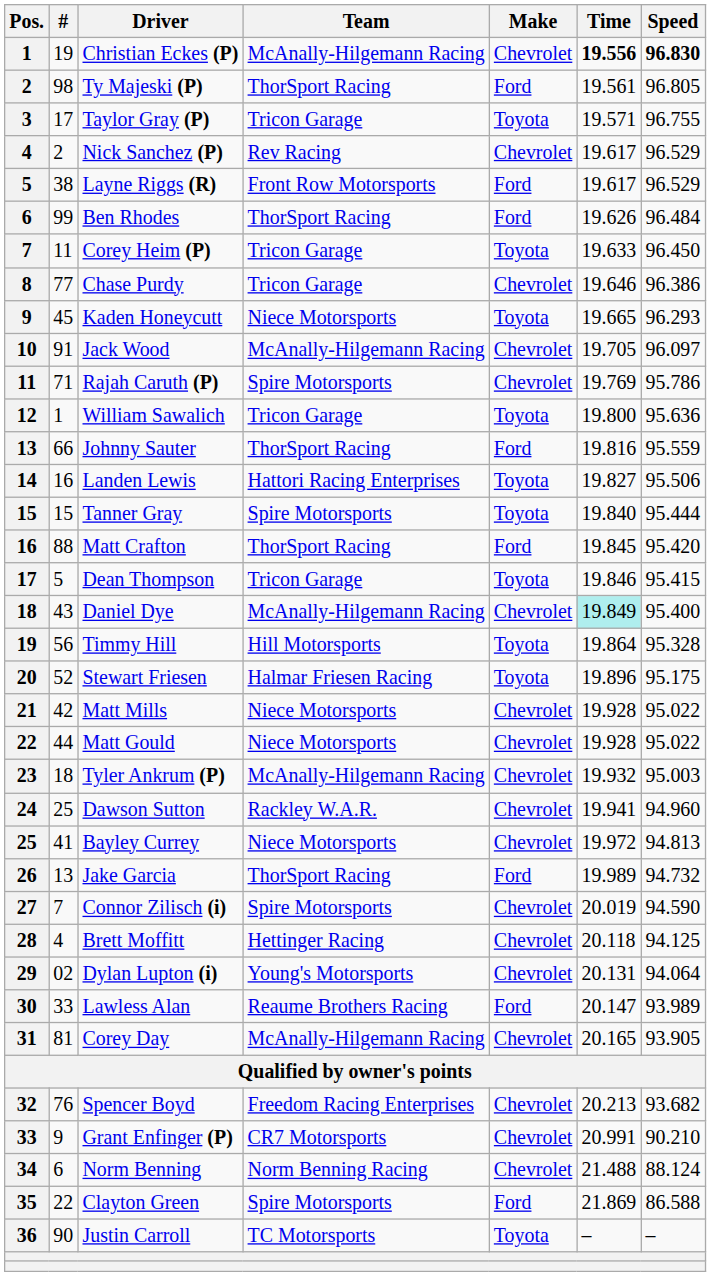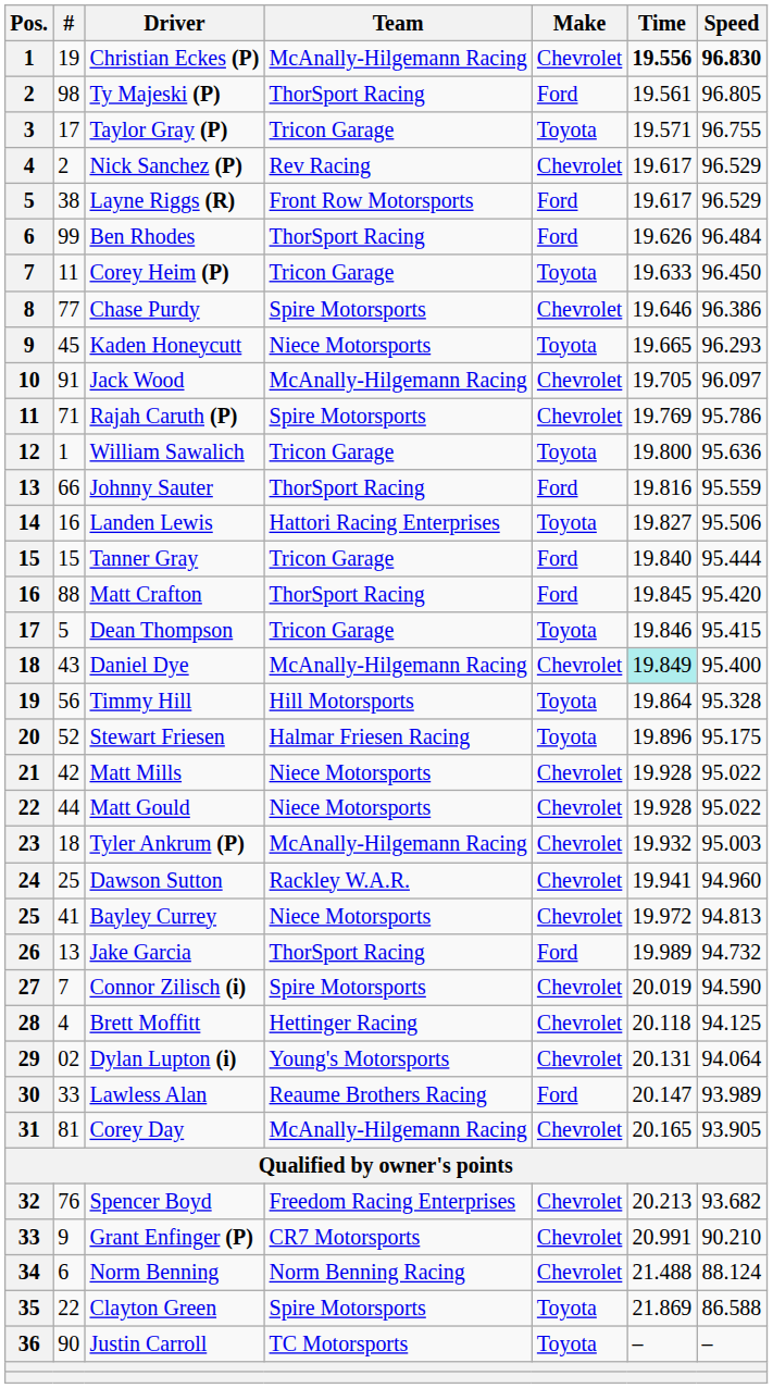Chase Purdy | Team: Tricon Garage -> Spire Motorsports
Tanner Gray | Team: Spire Motorsports -> Tricon Garage
Tanner Gray | Make: Toyota -> Ford
Clayton Green | Make: Ford -> Toyota
